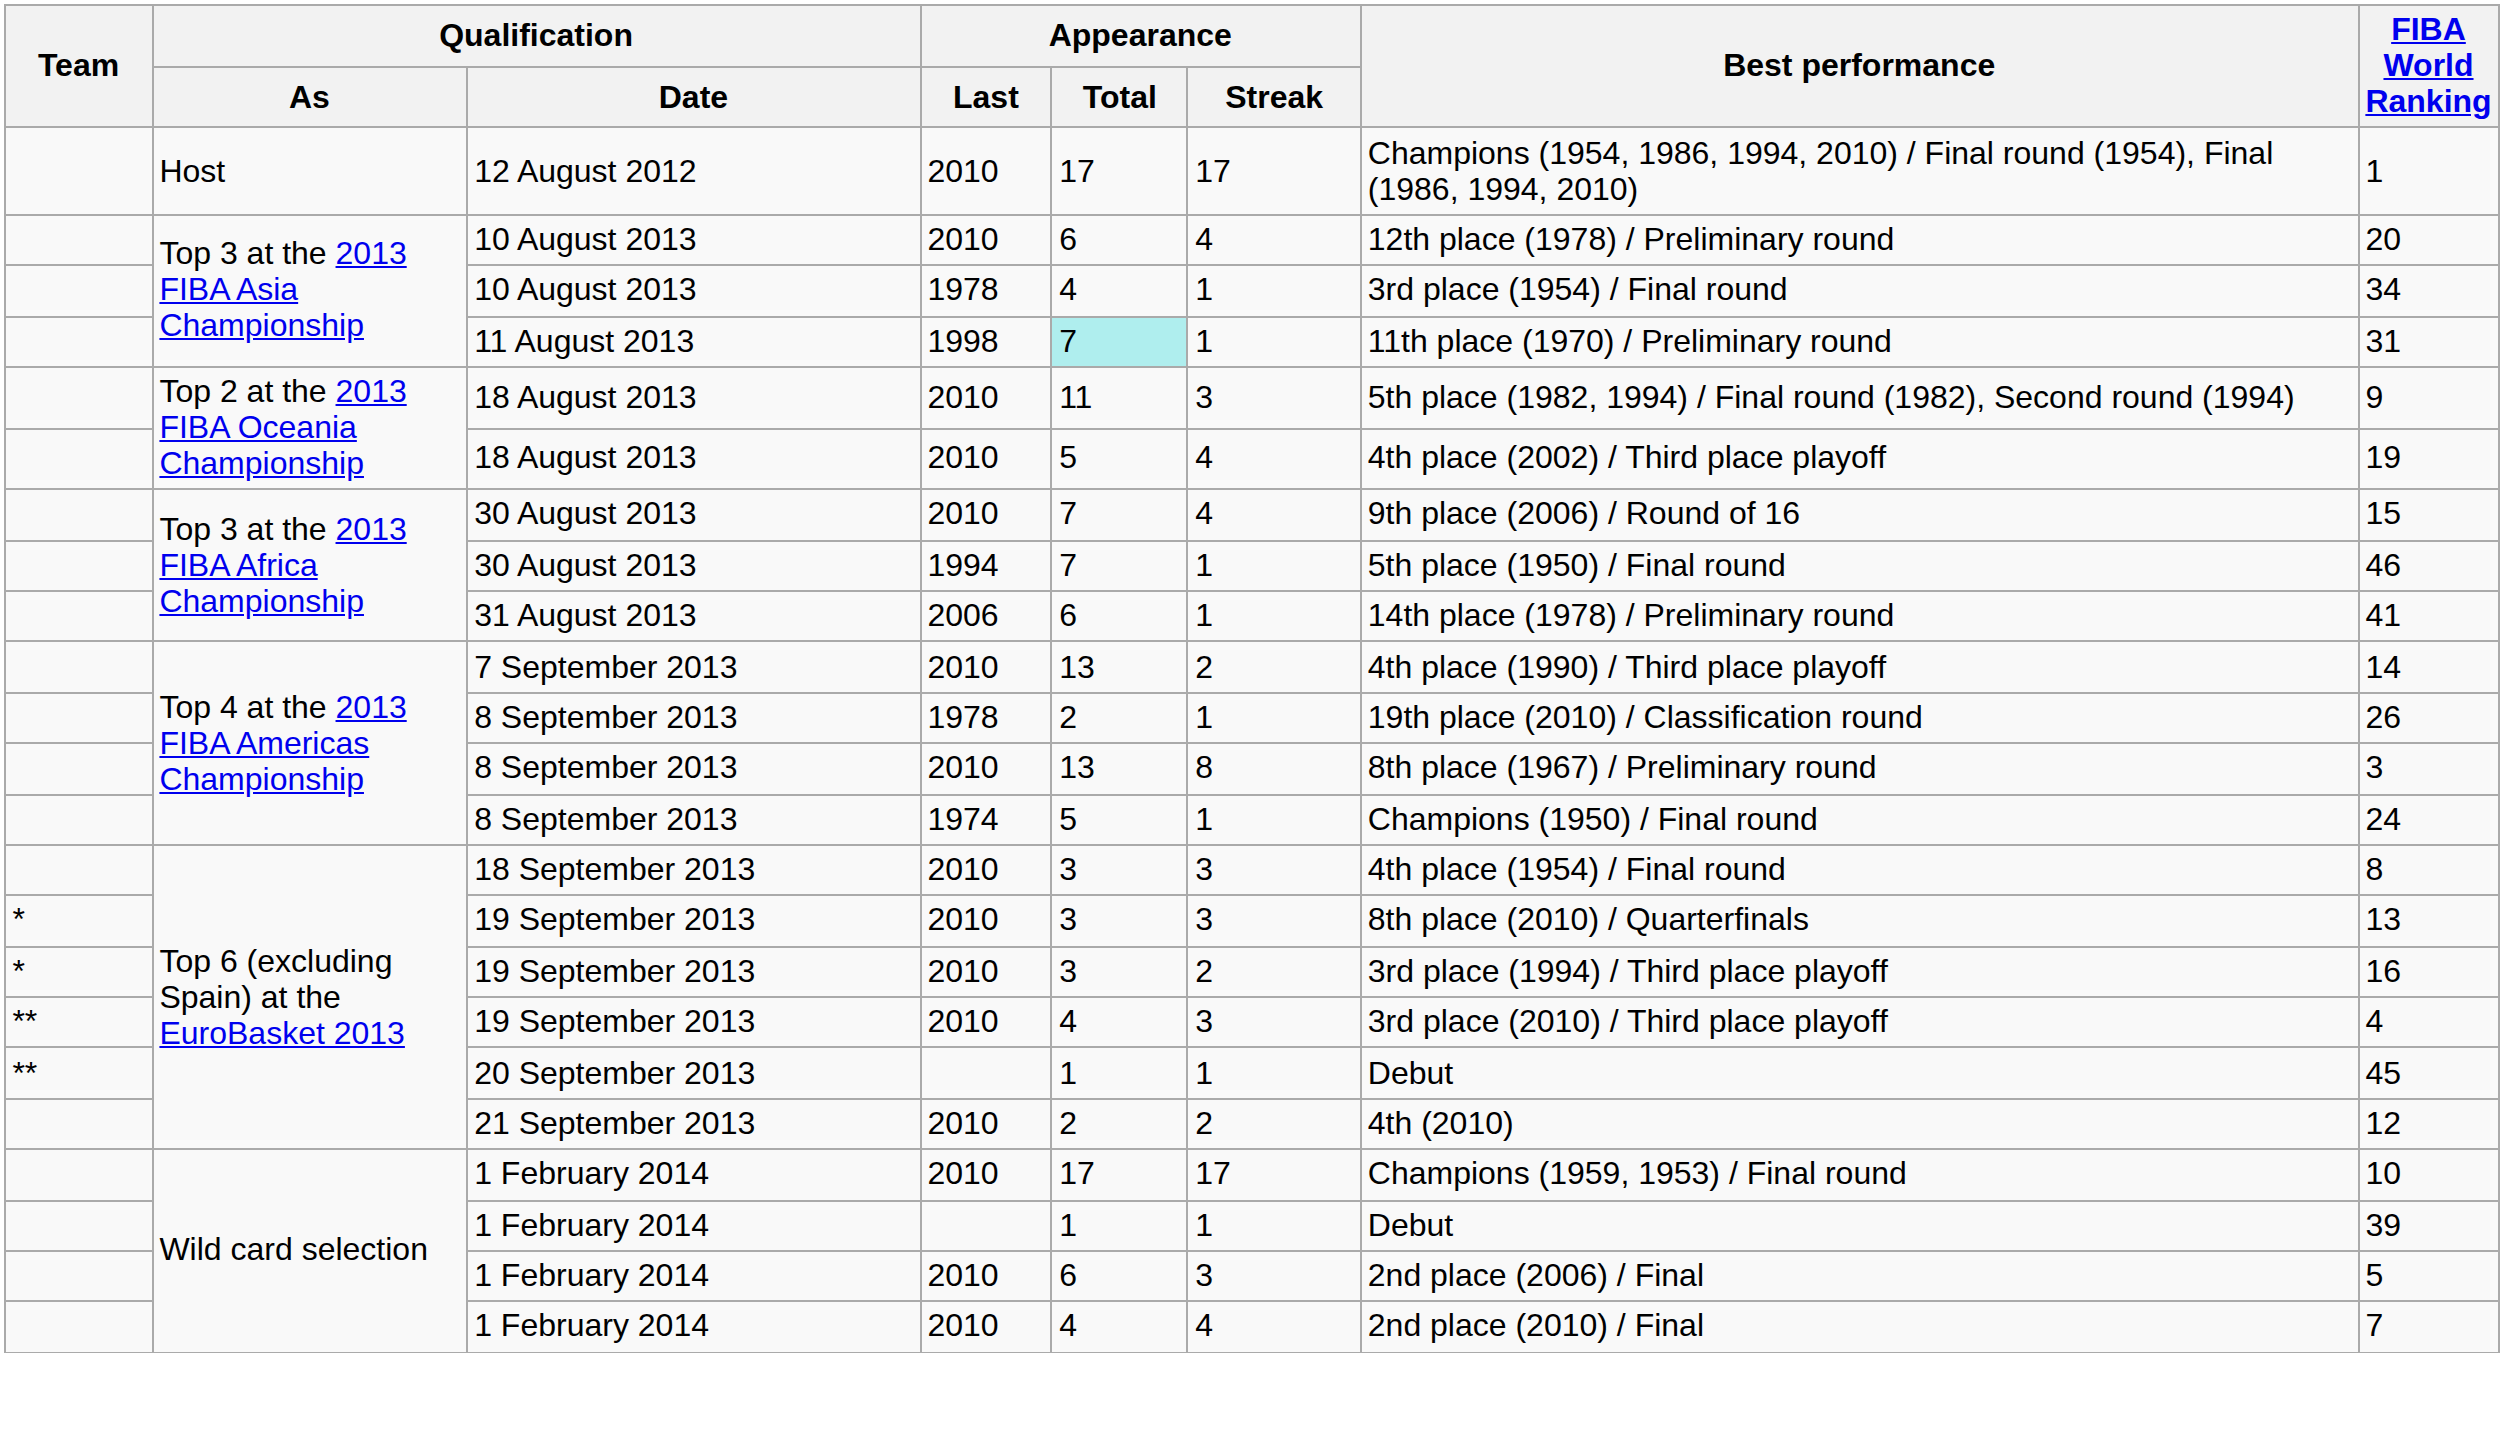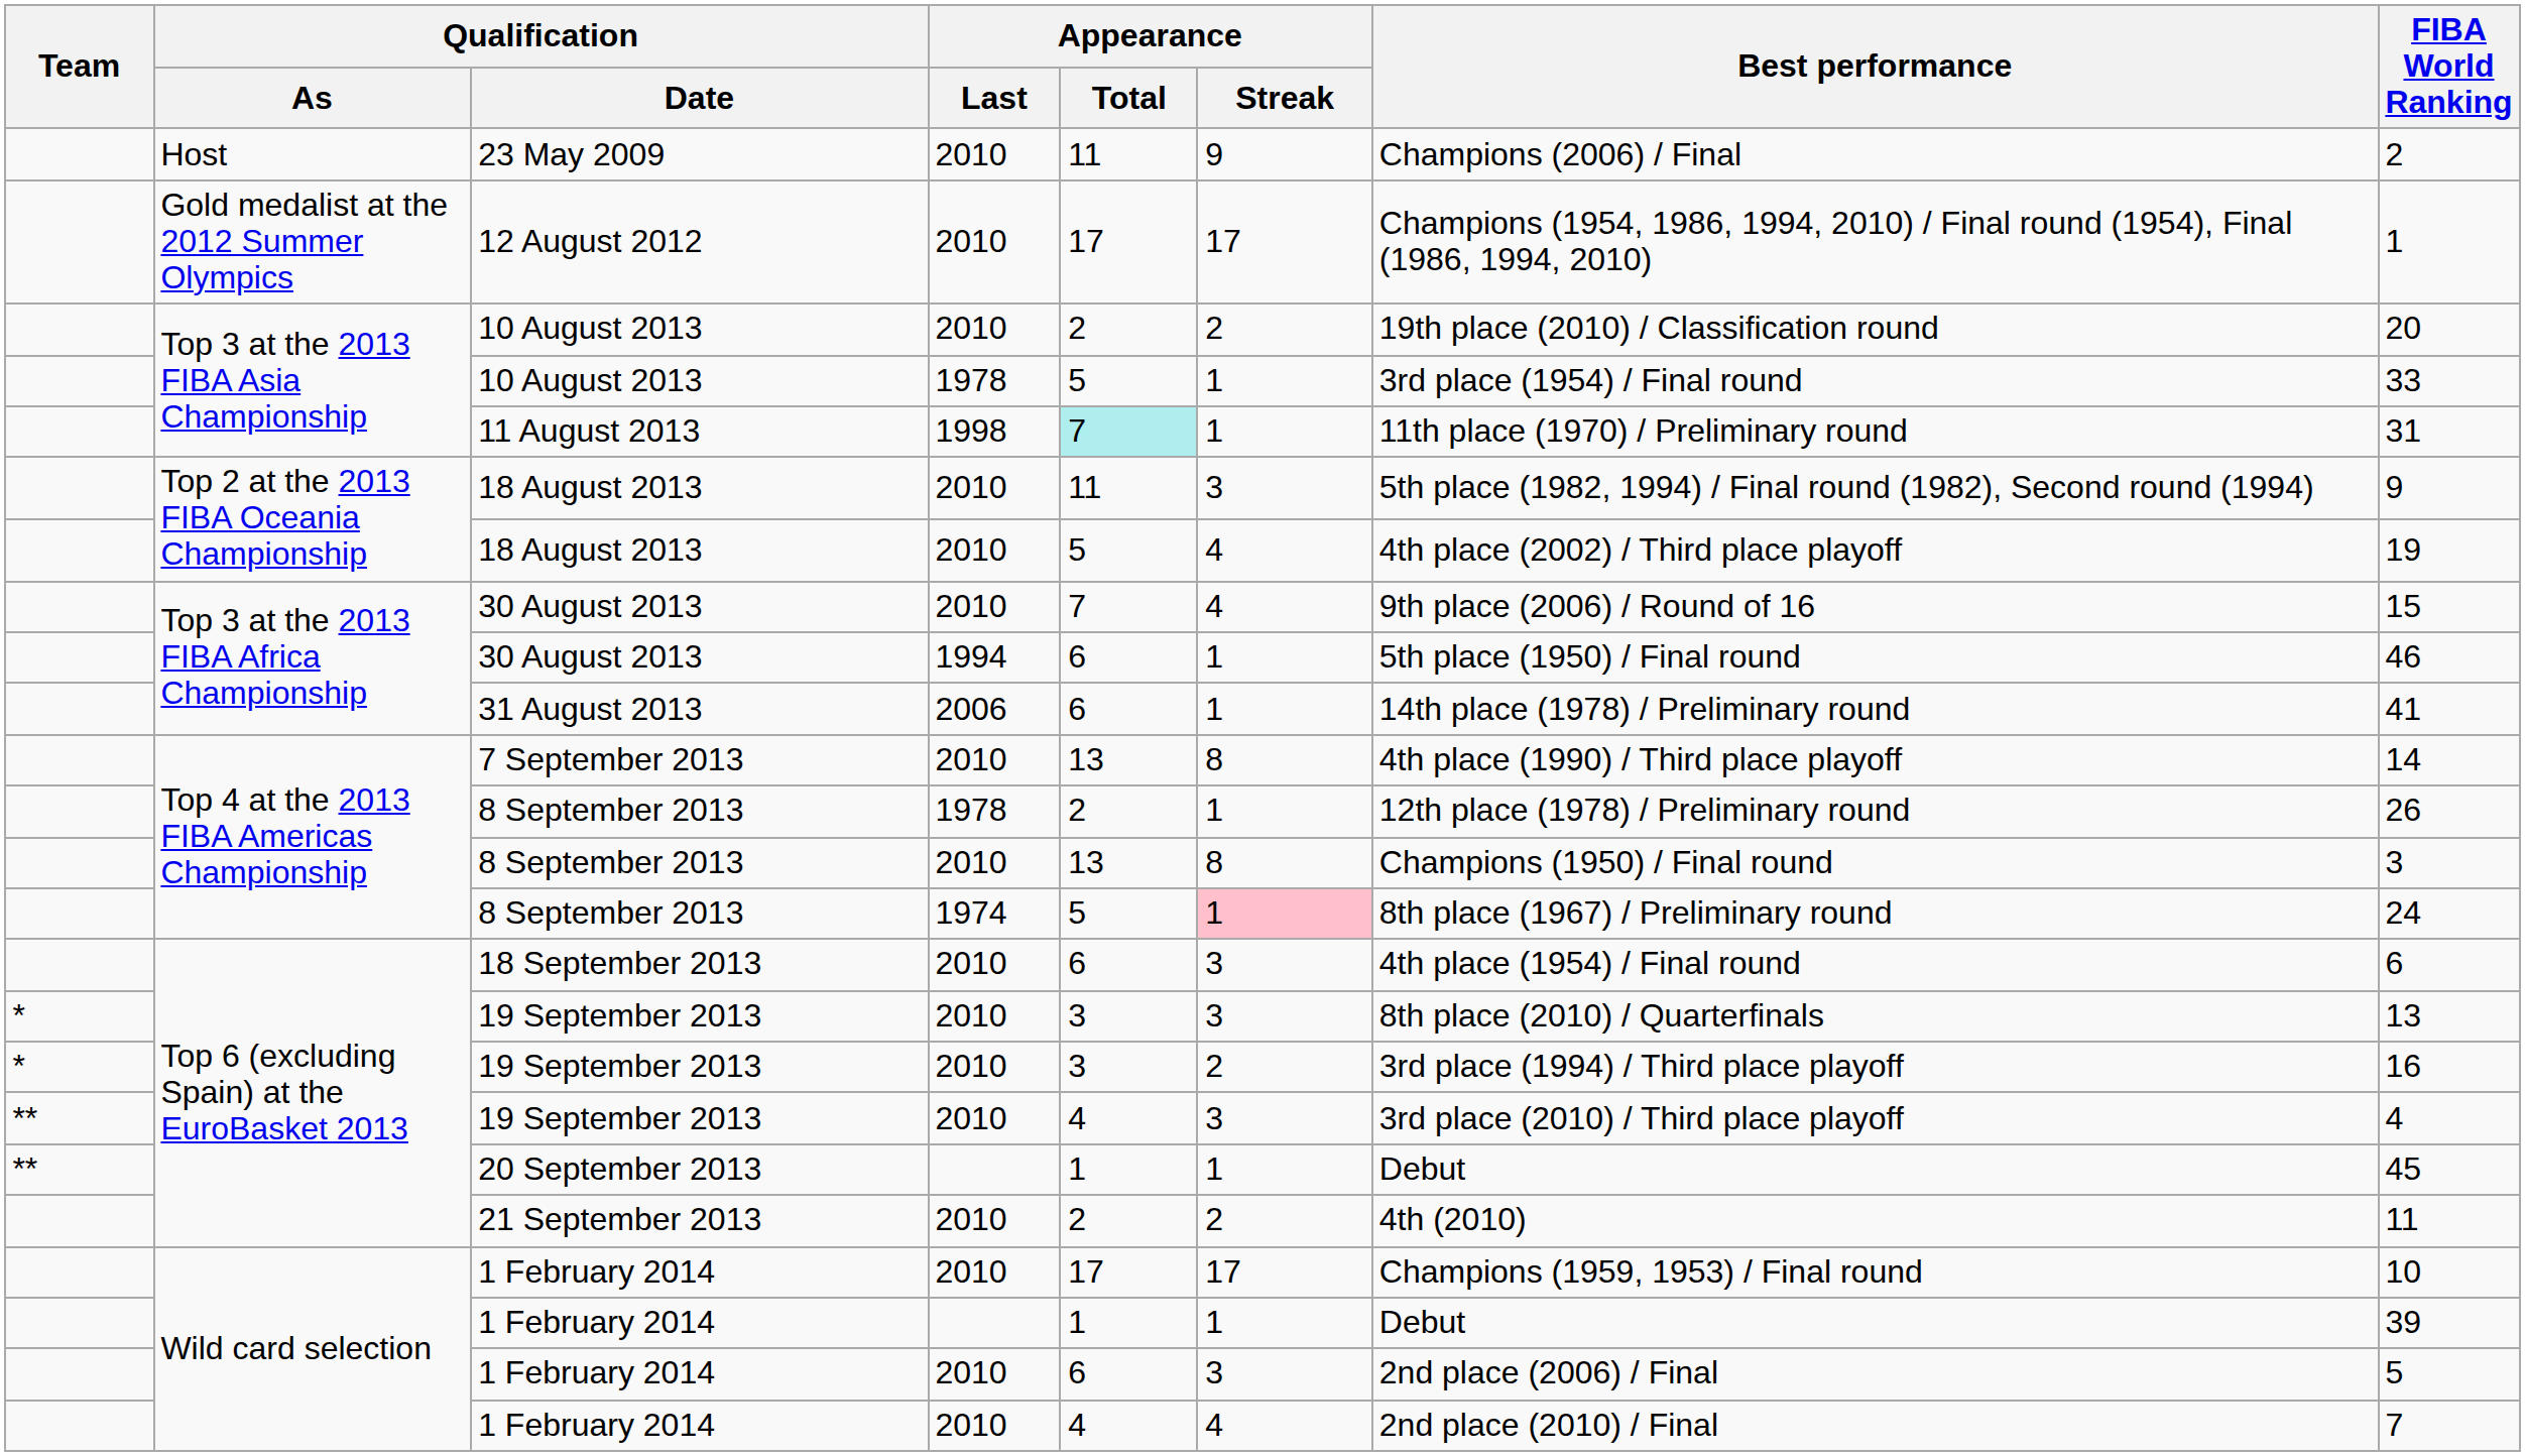+ row: Host | 23 May 2009 | 2010 | 11 | 9 | Champions (2006) / Final | 2
12 August 2012 | Qualification / As: Host -> Gold medalist at the 2012 Summer Olympics
10 August 2013 / 2010 | Appearance / Total: 6 -> 2
10 August 2013 / 2010 | Appearance / Streak: 4 -> 2
10 August 2013 / 2010 | Best performance: 12th place (1978) / Preliminary round -> 19th place (2010) / Classification round
10 August 2013 / 1978 | Appearance / Total: 4 -> 5
10 August 2013 / 1978 | FIBA World Ranking: 34 -> 33
30 August 2013 / 1994 | Appearance / Total: 7 -> 6
7 September 2013 | Appearance / Streak: 2 -> 8
8 September 2013 / 1978 | Best performance: 19th place (2010) / Classification round -> 12th place (1978) / Preliminary round
8 September 2013 / 2010 | Best performance: 8th place (1967) / Preliminary round -> Champions (1950) / Final round
8 September 2013 / 1974 | Appearance / Streak: no background -> pink background
8 September 2013 / 1974 | Best performance: Champions (1950) / Final round -> 8th place (1967) / Preliminary round
18 September 2013 | Appearance / Total: 3 -> 6
18 September 2013 | FIBA World Ranking: 8 -> 6
21 September 2013 | FIBA World Ranking: 12 -> 11
